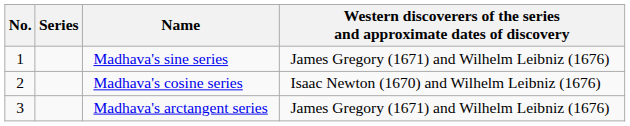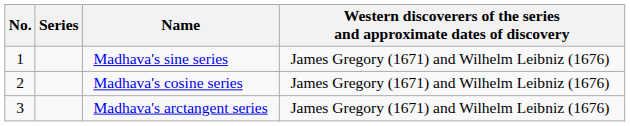Madhava's cosine series | column 4: Isaac Newton (1670) and Wilhelm Leibniz (1676) -> James Gregory (1671) and Wilhelm Leibniz (1676)
